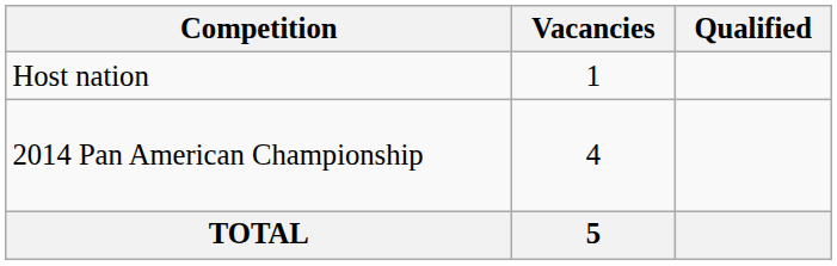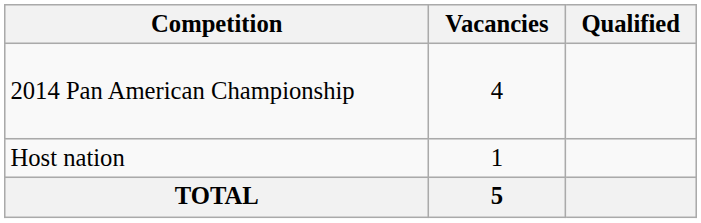rows swapped: 2014 Pan American Championship <-> Host nation
